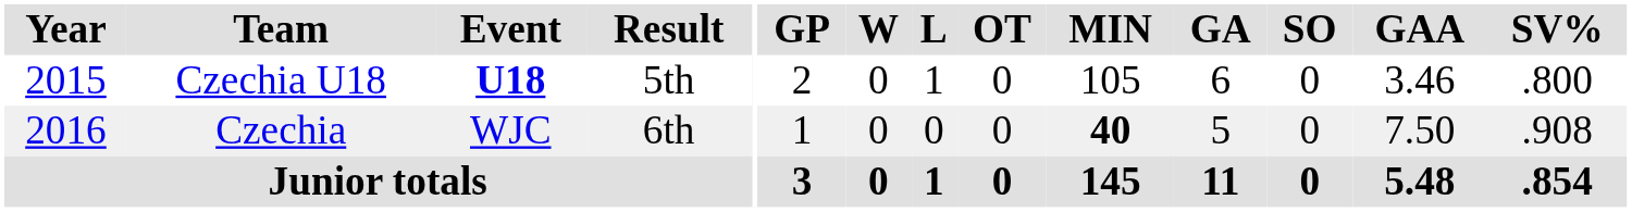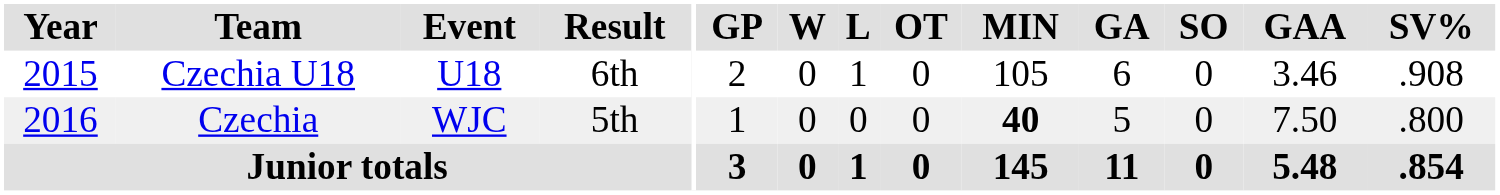Czechia U18 | Event: bold -> normal
Czechia U18 | Result: 5th -> 6th
Czechia U18 | SV%: .800 -> .908
Czechia | Result: 6th -> 5th
Czechia | SV%: .908 -> .800
